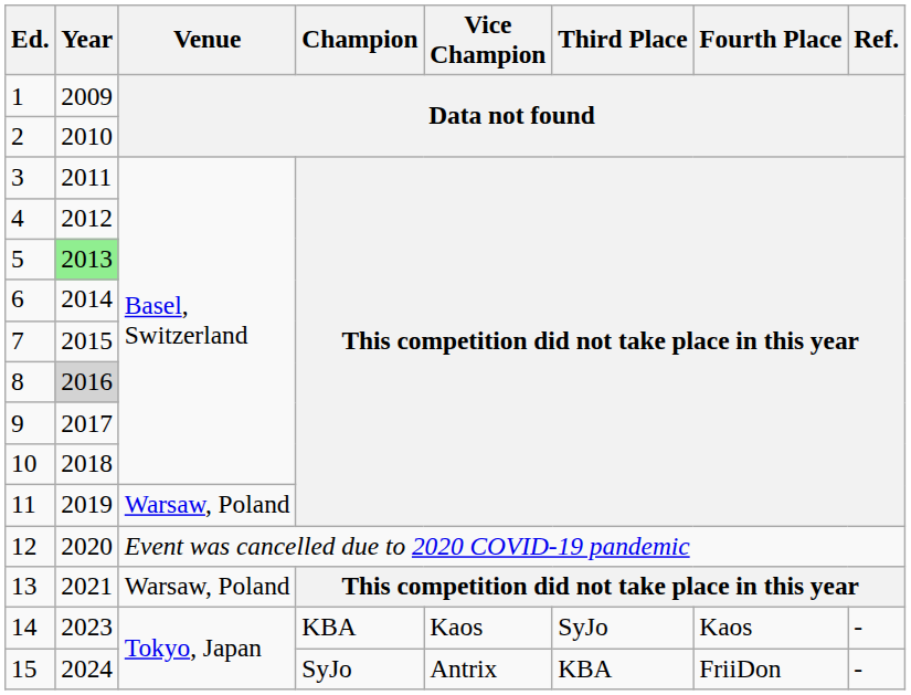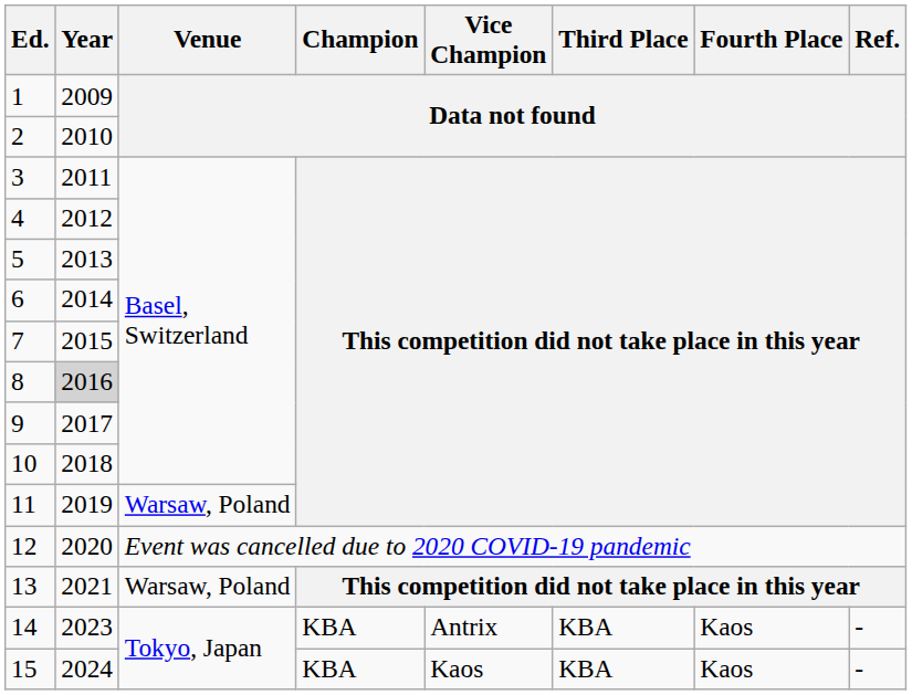5 | Year: lightgreen background -> no background
14 | Vice Champion: Kaos -> Antrix
14 | Third Place: SyJo -> KBA
15 | Champion: SyJo -> KBA
15 | Vice Champion: Antrix -> Kaos
15 | Fourth Place: FriiDon -> Kaos
